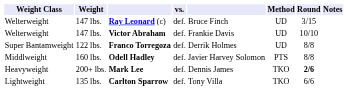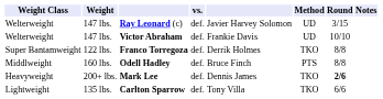Ray Leonard (c) | column 5: Bruce Finch -> Javier Harvey Solomon
Franco Torregoza | Method: UD -> TKO
Odell Hadley | column 5: Javier Harvey Solomon -> Bruce Finch
